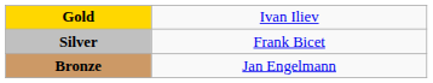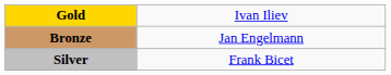rows swapped: Silver <-> Bronze
